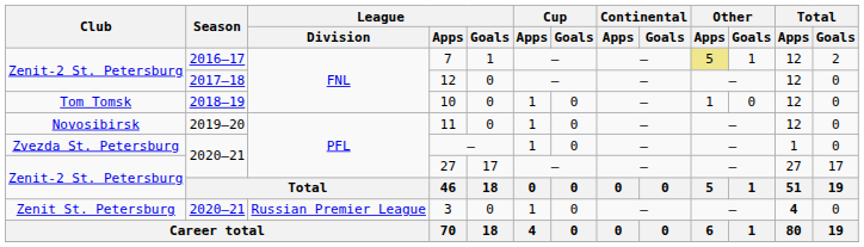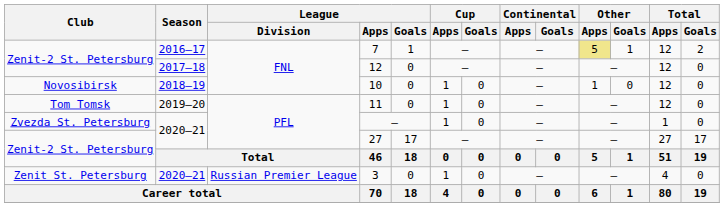10 | Club: Tom Tomsk -> Novosibirsk
11 | Club: Novosibirsk -> Tom Tomsk
3 | Total / Apps: bold -> normal
